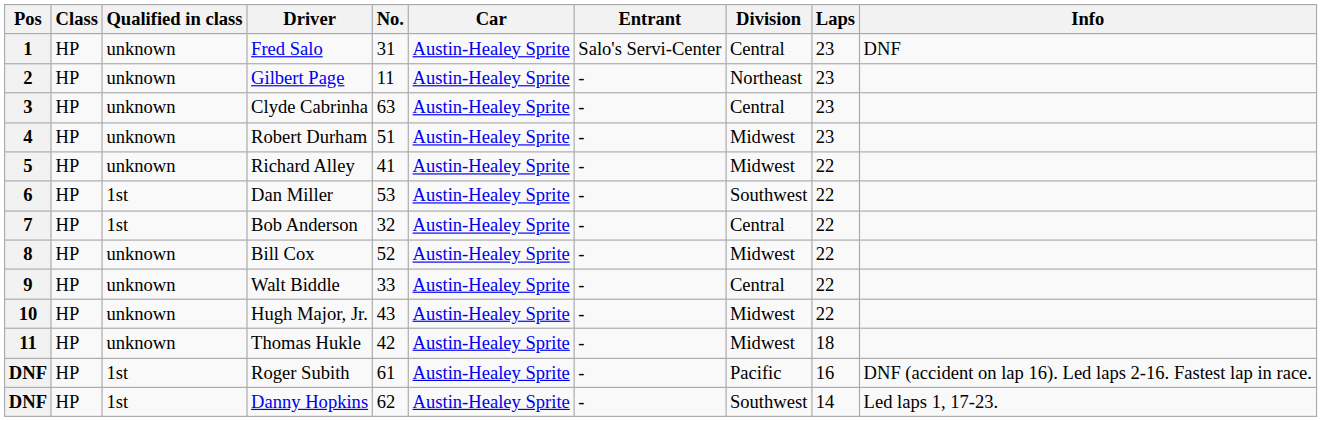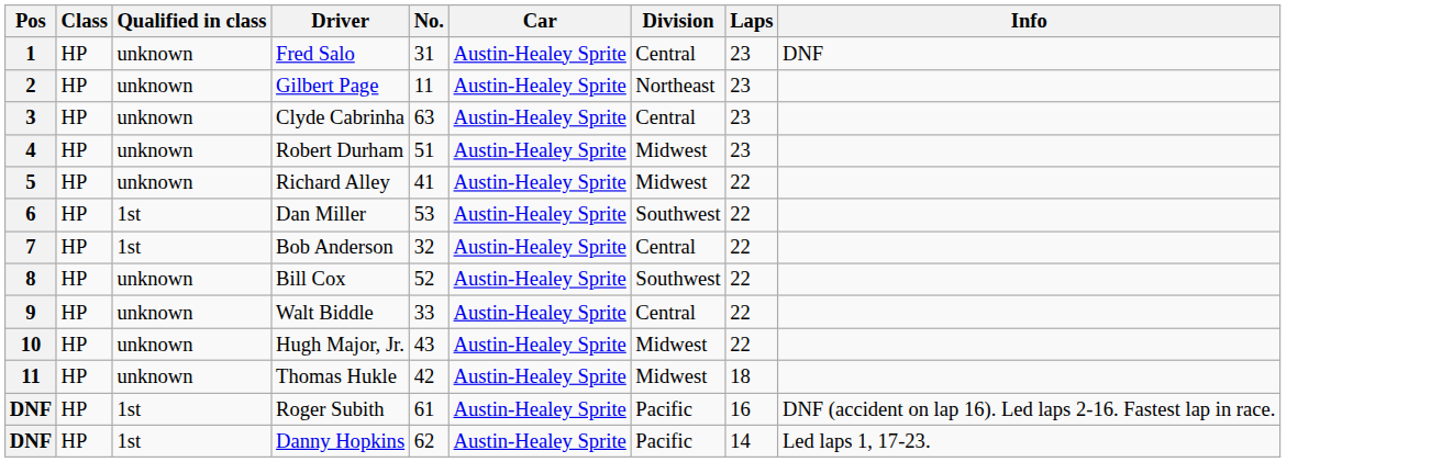- column: Entrant | Salo's Servi-Center | - | - | - | - | - | - | - | - | - | - | - | -
Bill Cox | Division: Midwest -> Southwest
Danny Hopkins | Division: Southwest -> Pacific
